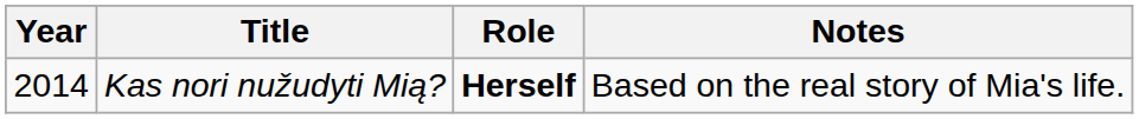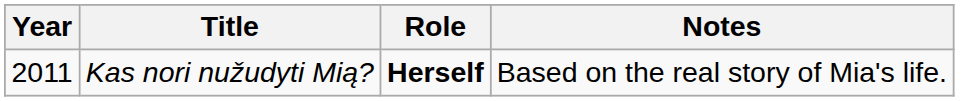Kas nori nužudyti Mią? | Year: 2014 -> 2011
